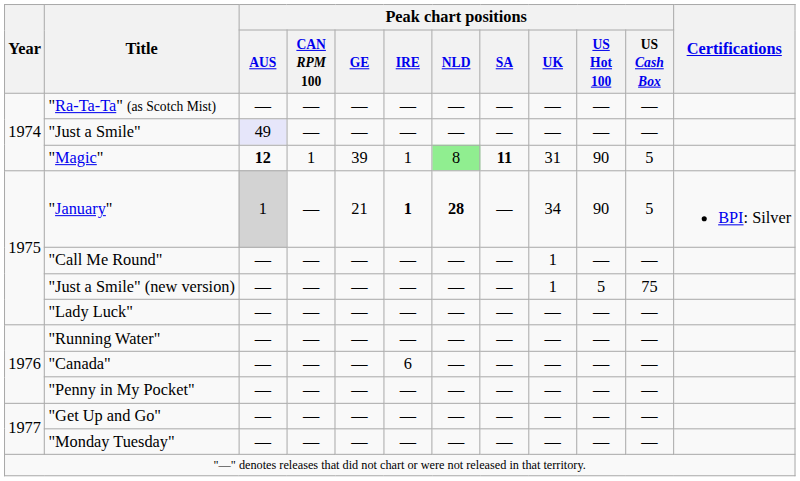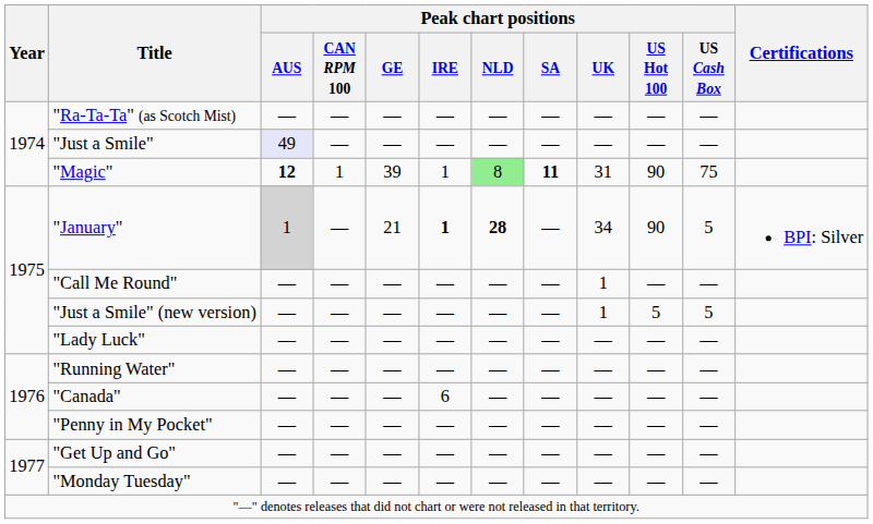"Magic" | Peak chart positions / US Cash Box: 5 -> 75
"Just a Smile" (new version) | Peak chart positions / US Cash Box: 75 -> 5
